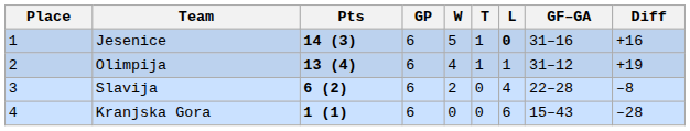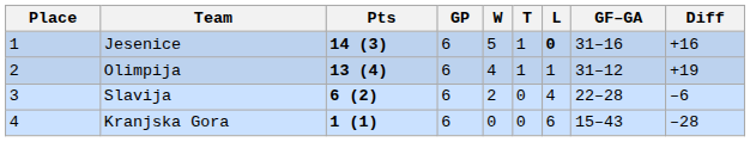Slavija | Diff: –8 -> –6
